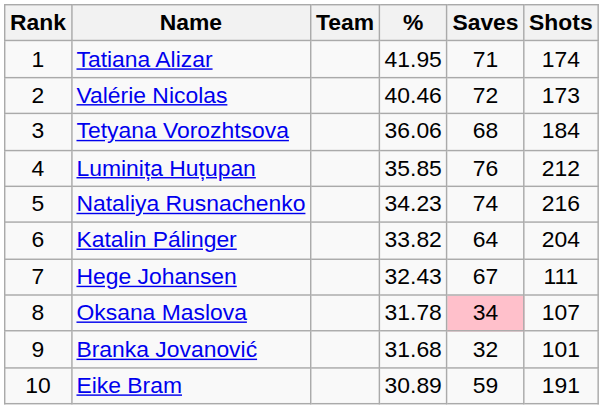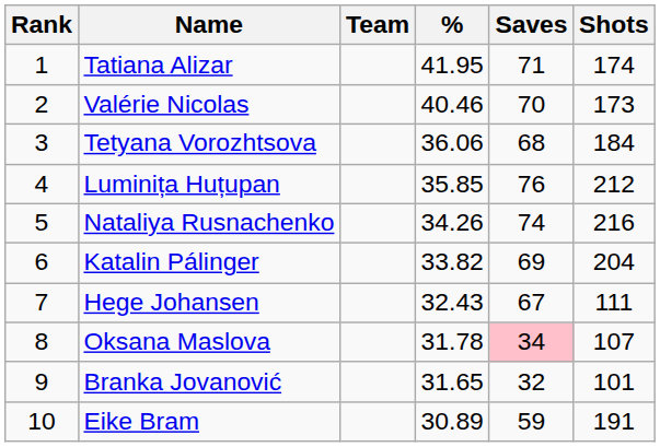Valérie Nicolas | Saves: 72 -> 70
Nataliya Rusnachenko | %: 34.23 -> 34.26
Katalin Pálinger | Saves: 64 -> 69
Branka Jovanović | %: 31.68 -> 31.65
